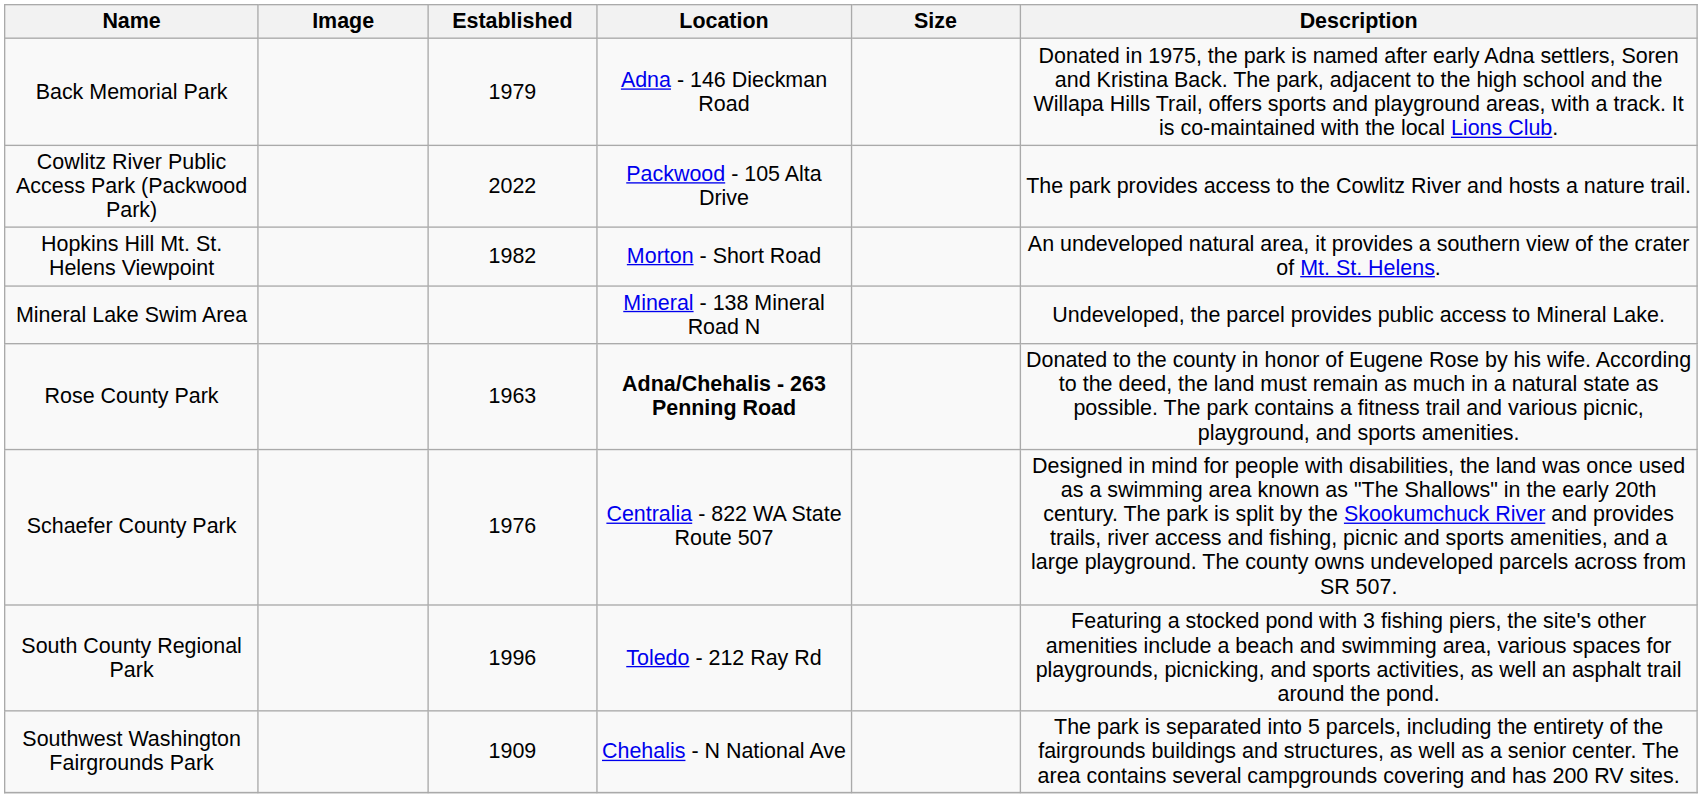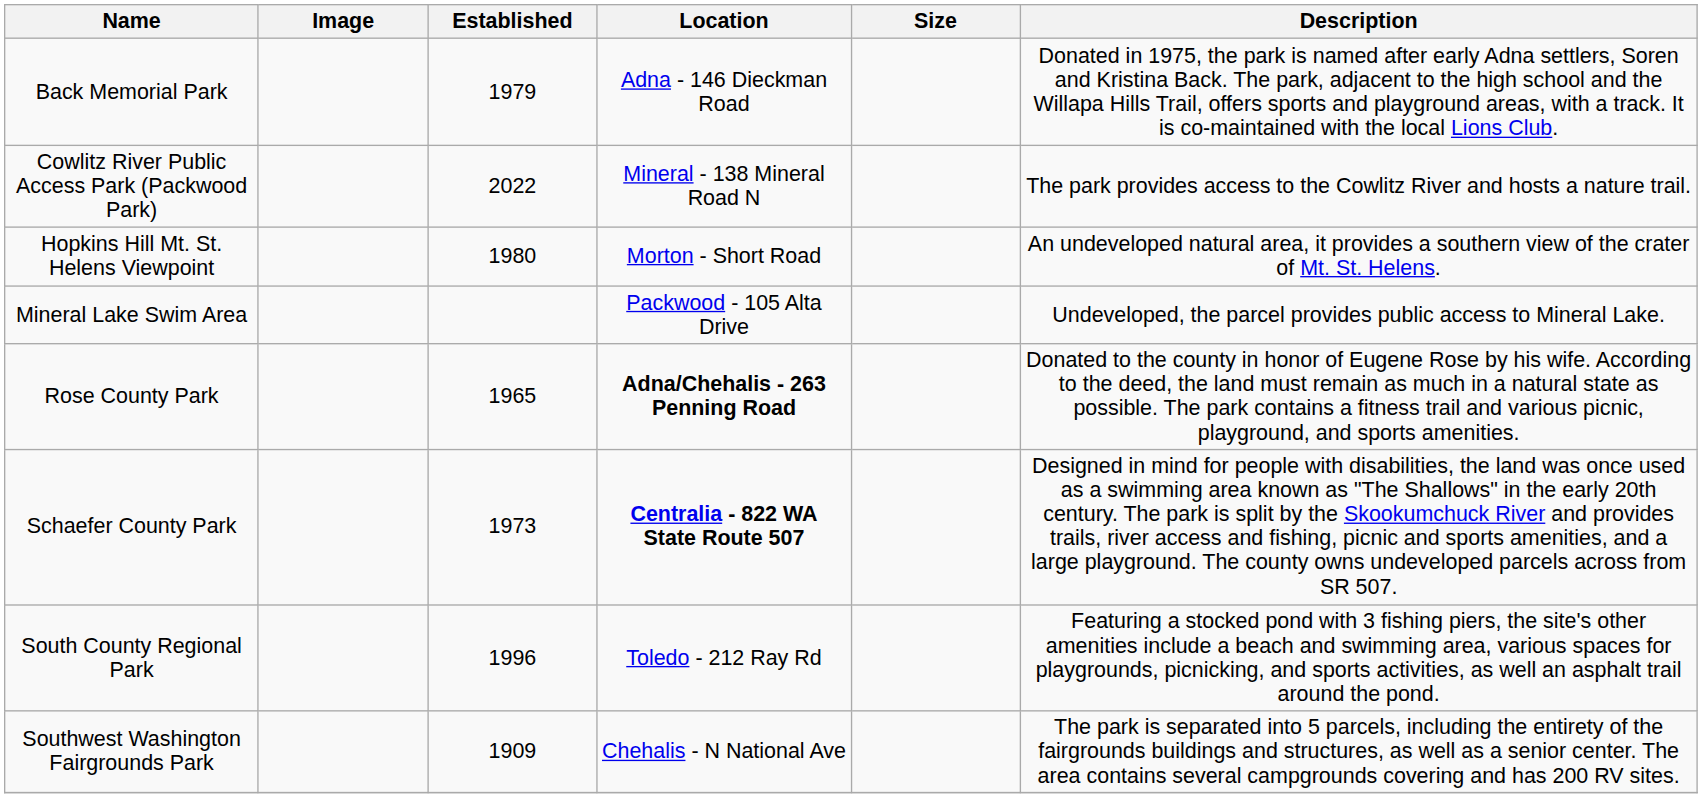Cowlitz River Public Access Park (Packwood Park) | Location: Packwood - 105 Alta Drive -> Mineral - 138 Mineral Road N
Hopkins Hill Mt. St. Helens Viewpoint | Established: 1982 -> 1980
Mineral Lake Swim Area | Location: Mineral - 138 Mineral Road N -> Packwood - 105 Alta Drive
Rose County Park | Established: 1963 -> 1965
Schaefer County Park | Established: 1976 -> 1973
Schaefer County Park | Location: normal -> bold
